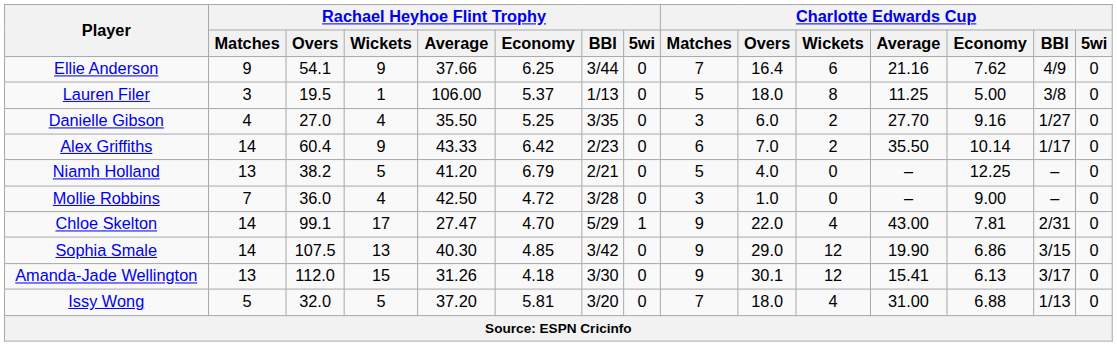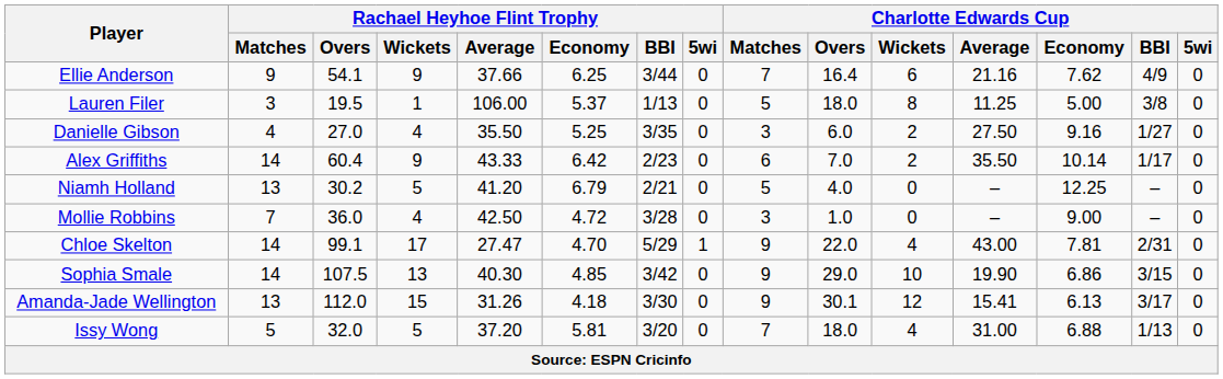Danielle Gibson | Charlotte Edwards Cup / Average: 27.70 -> 27.50
Niamh Holland | Rachael Heyhoe Flint Trophy / Overs: 38.2 -> 30.2
Sophia Smale | Charlotte Edwards Cup / Wickets: 12 -> 10
